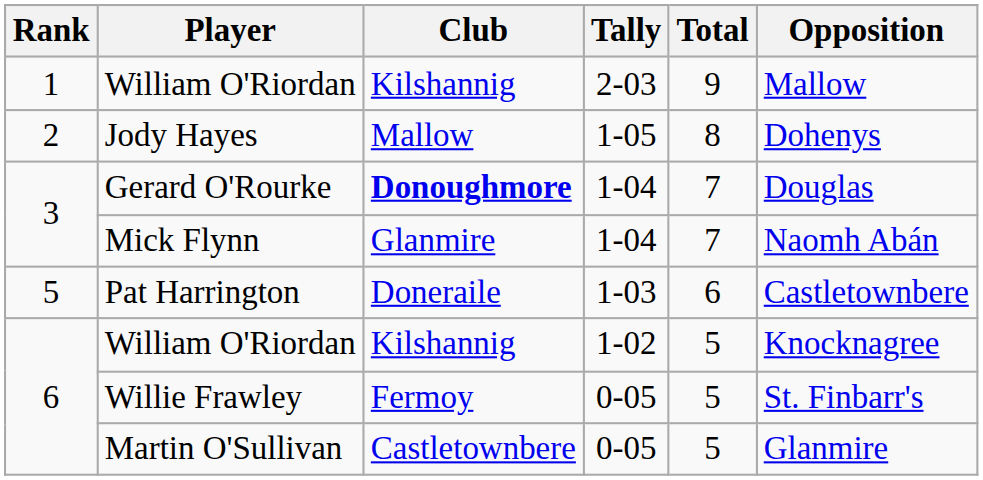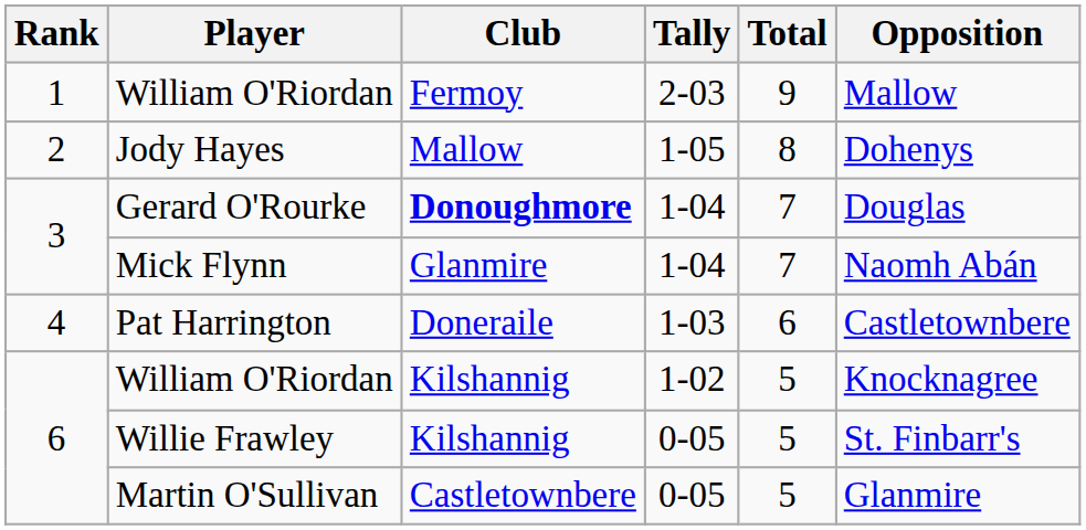William O'Riordan / 2-03 | Club: Kilshannig -> Fermoy
Pat Harrington | Rank: 5 -> 4
Willie Frawley | Club: Fermoy -> Kilshannig
